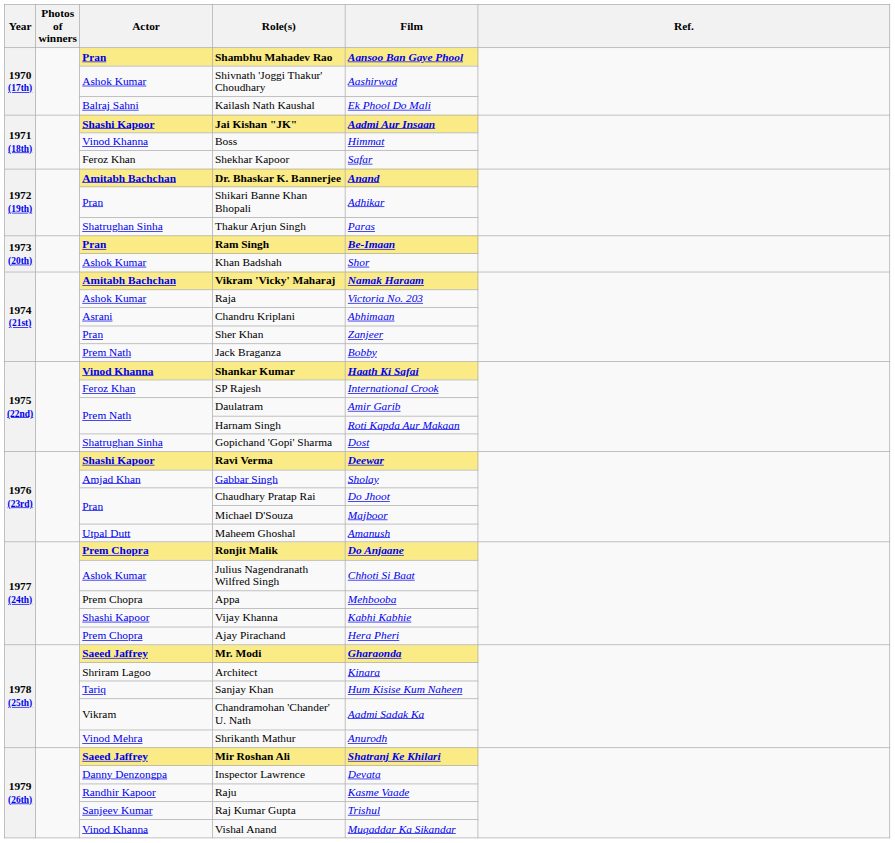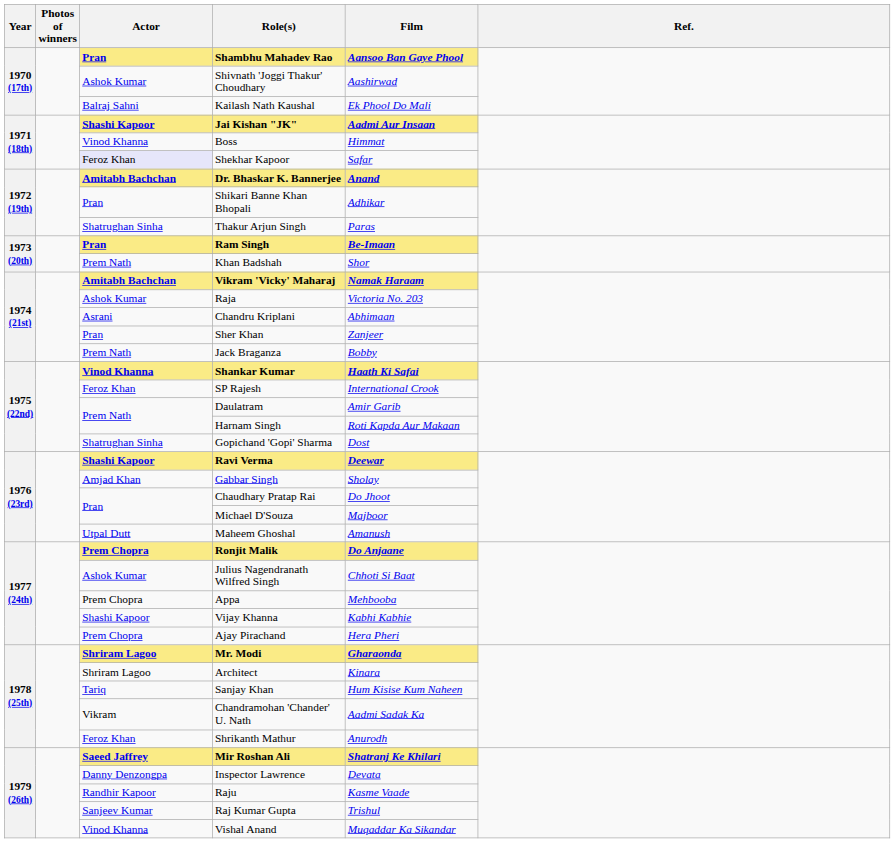Shekhar Kapoor | Actor: no background -> lavender background
Khan Badshah | Actor: Ashok Kumar -> Prem Nath
Mr. Modi | Actor: Saeed Jaffrey -> Shriram Lagoo
Shrikanth Mathur | Actor: Vinod Mehra -> Feroz Khan
